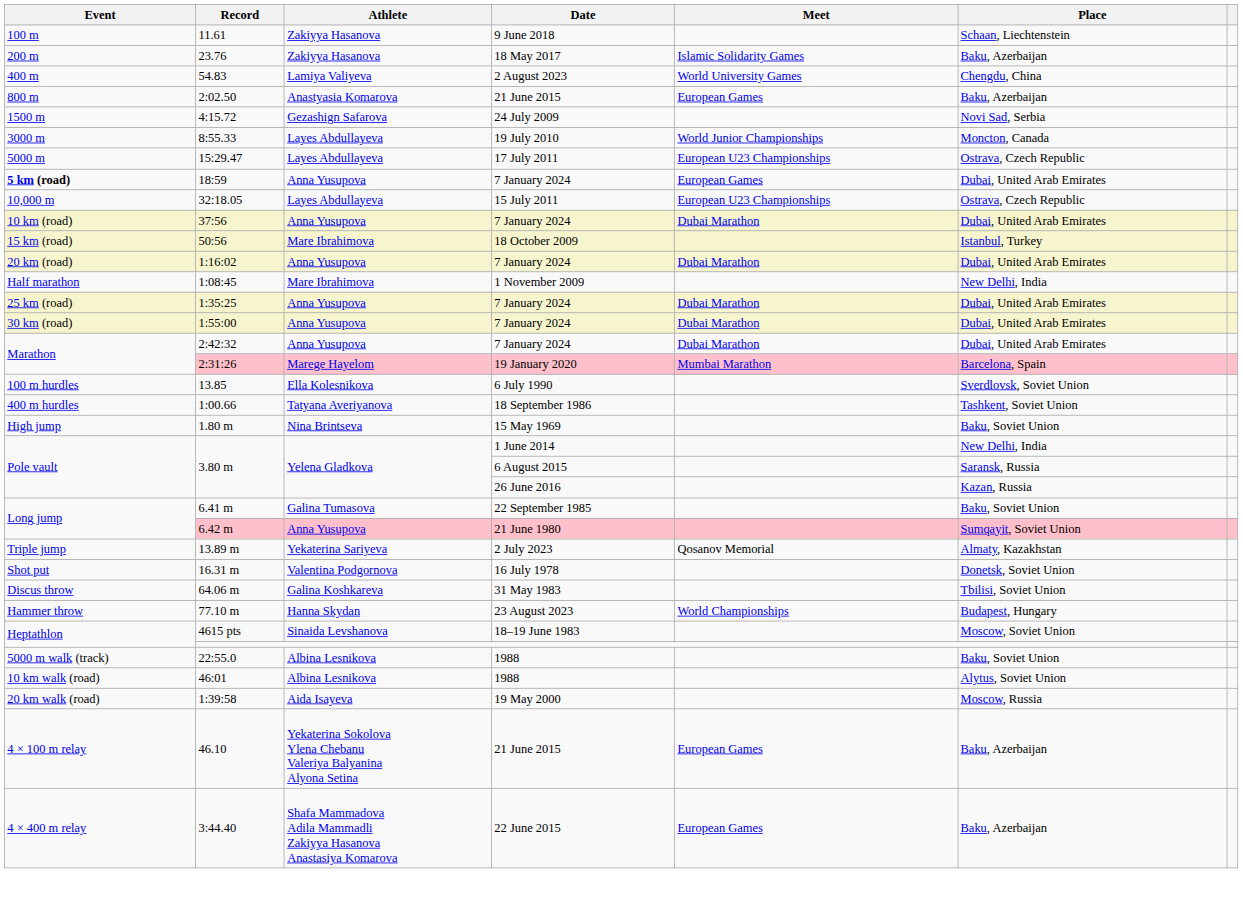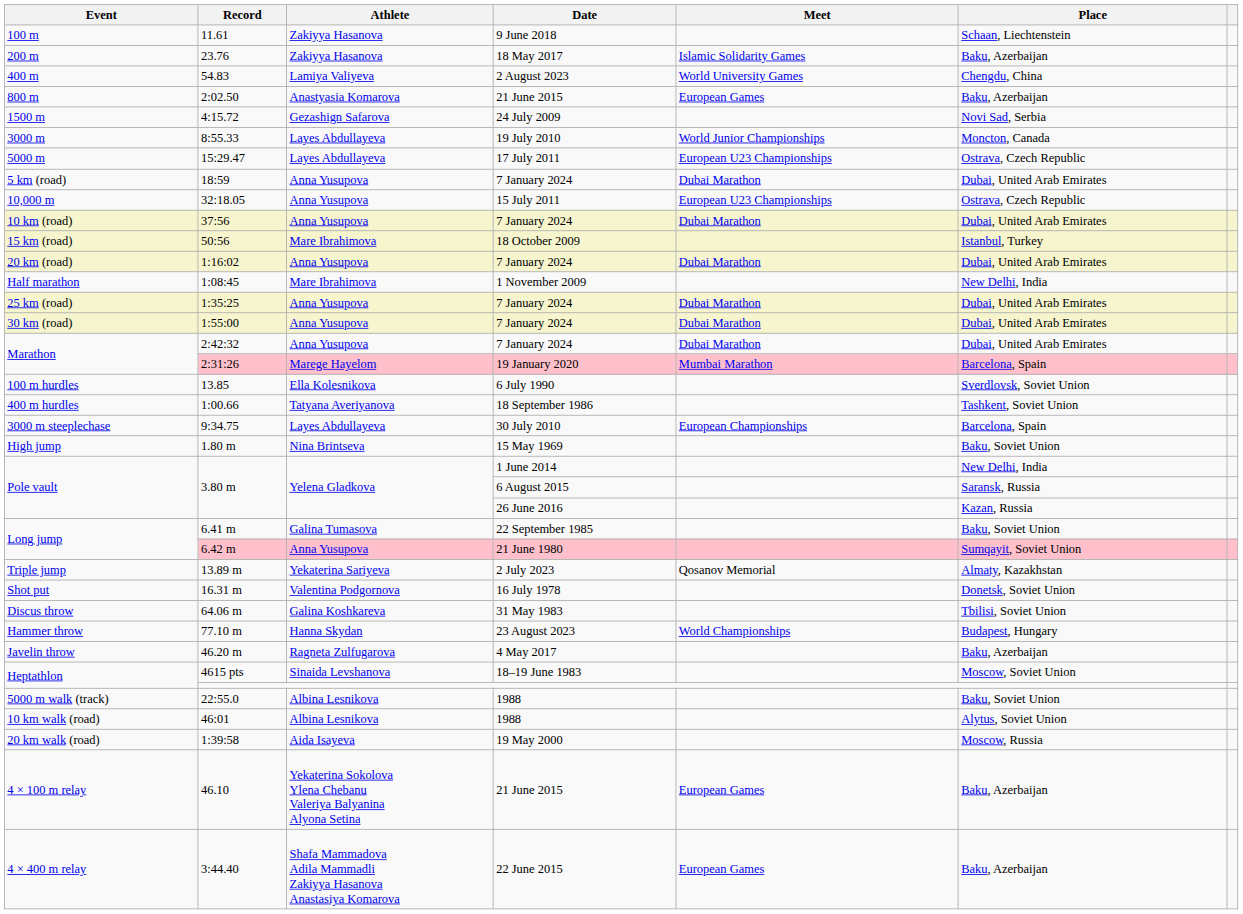18:59 | Event: bold -> normal
18:59 | Meet: European Games -> Dubai Marathon
32:18.05 | Athlete: Layes Abdullayeva -> Anna Yusupova
+ row: 3000 m steeplechase | 9:34.75 | Layes Abdullayeva | 30 July 2010 | European Championships | Barcelona, Spain
+ row: Javelin throw | 46.20 m | Ragneta Zulfugarova | 4 May 2017 | Baku, Azerbaijan
